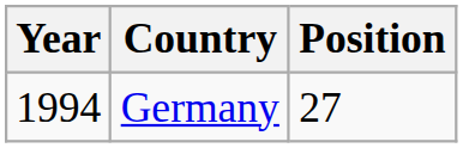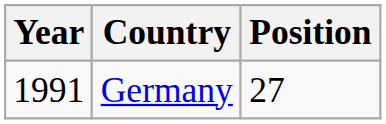Germany | Year: 1994 -> 1991
